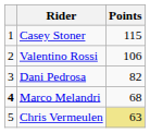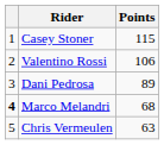Dani Pedrosa | Points: 82 -> 89
Chris Vermeulen | Points: khaki background -> no background
